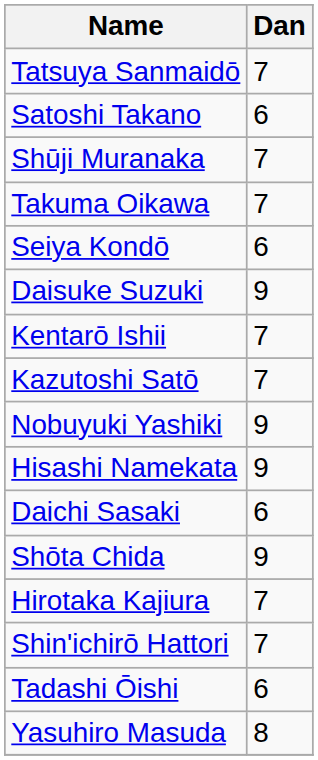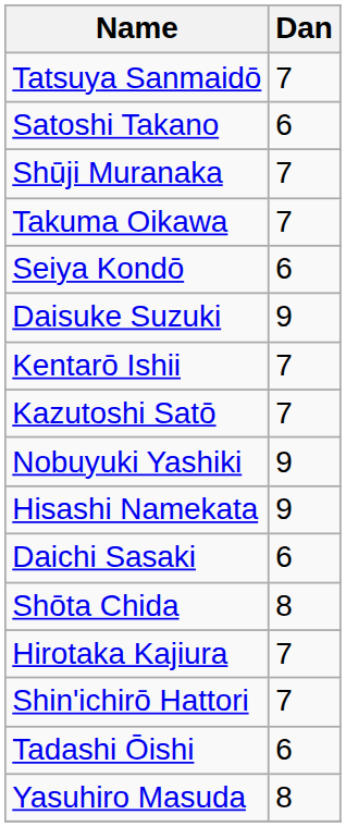Shōta Chida | Dan: 9 -> 8
